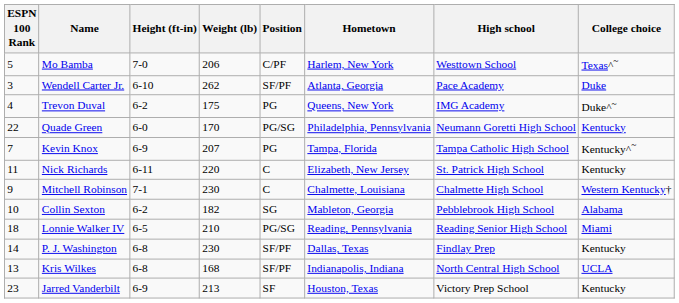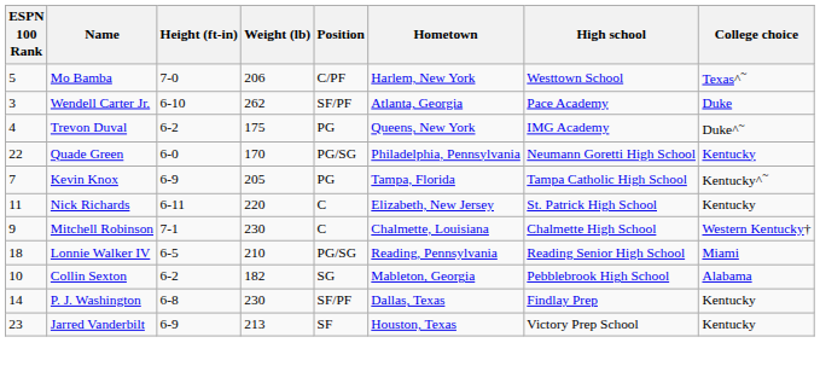Kevin Knox | Weight (lb): 207 -> 205
rows swapped: Collin Sexton <-> Lonnie Walker IV
- row: 13 | Kris Wilkes | 6-8 | 168 | SF/PF | Indianapolis, Indiana | North Central High School | UCLA
